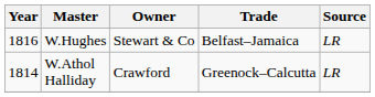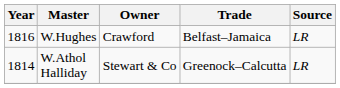W.Hughes | Owner: Stewart & Co -> Crawford
W.Athol Halliday | Owner: Crawford -> Stewart & Co
